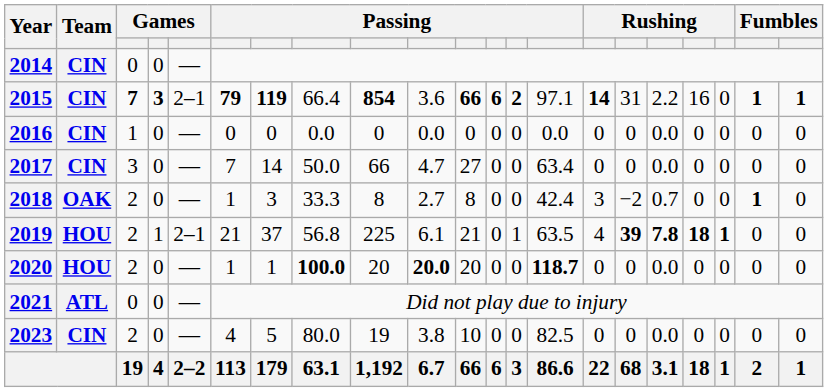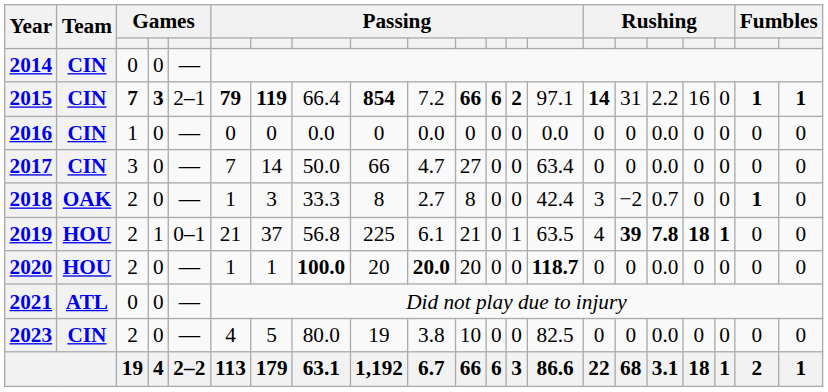2015 | column 10: 3.6 -> 7.2
2019 | column 5: 2–1 -> 0–1
